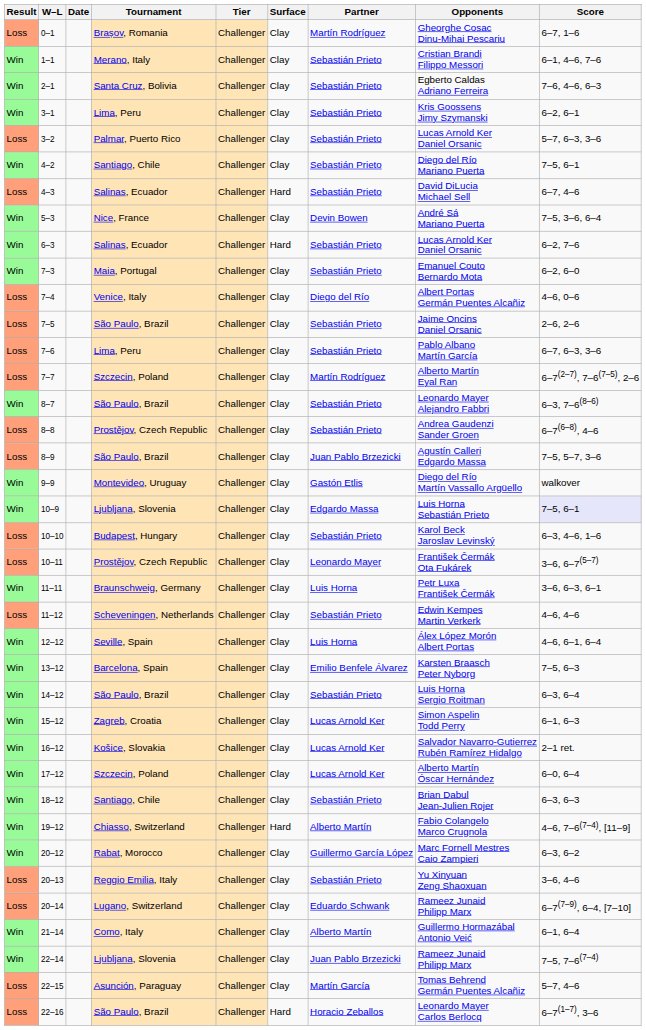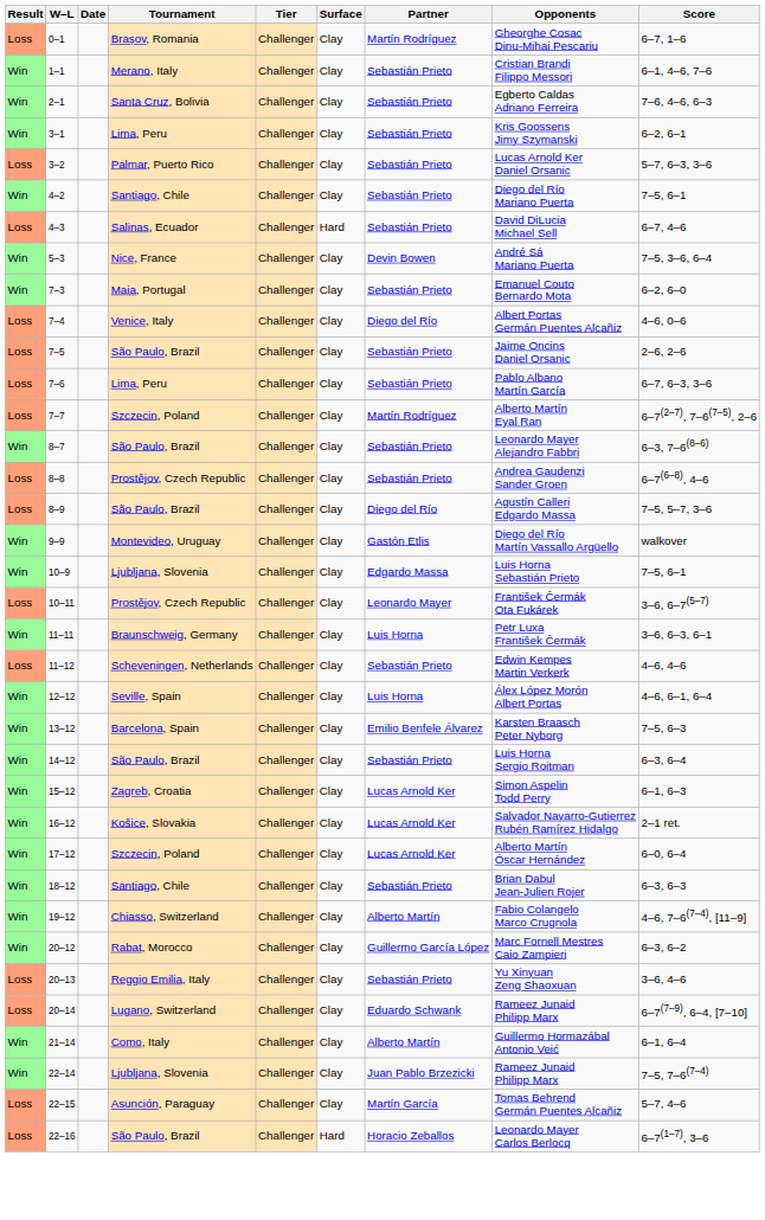- row: Win | 6–3 | Salinas, Ecuador | Challenger | Hard | Sebastián Prieto | Lucas Arnold Ker Daniel Orsanic | 6–2, 7–6
8–9 | Partner: Juan Pablo Brzezicki -> Diego del Río
10–9 | Score: lavender background -> no background
- row: Loss | 10–10 | Budapest, Hungary | Challenger | Clay | Sebastián Prieto | Karol Beck Jaroslav Levinský | 6–3, 4–6, 1–6
19–12 | Surface: Hard -> Clay
